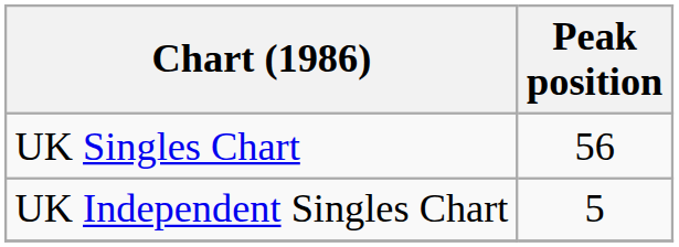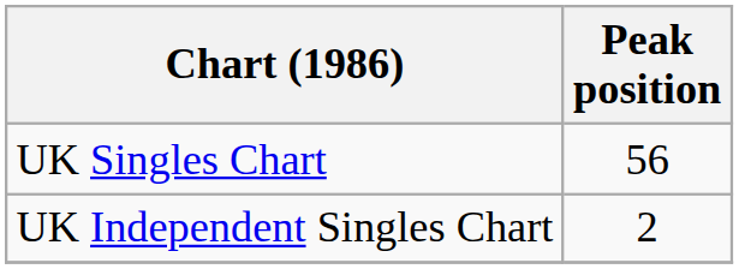UK Independent Singles Chart | Peak position: 5 -> 2
